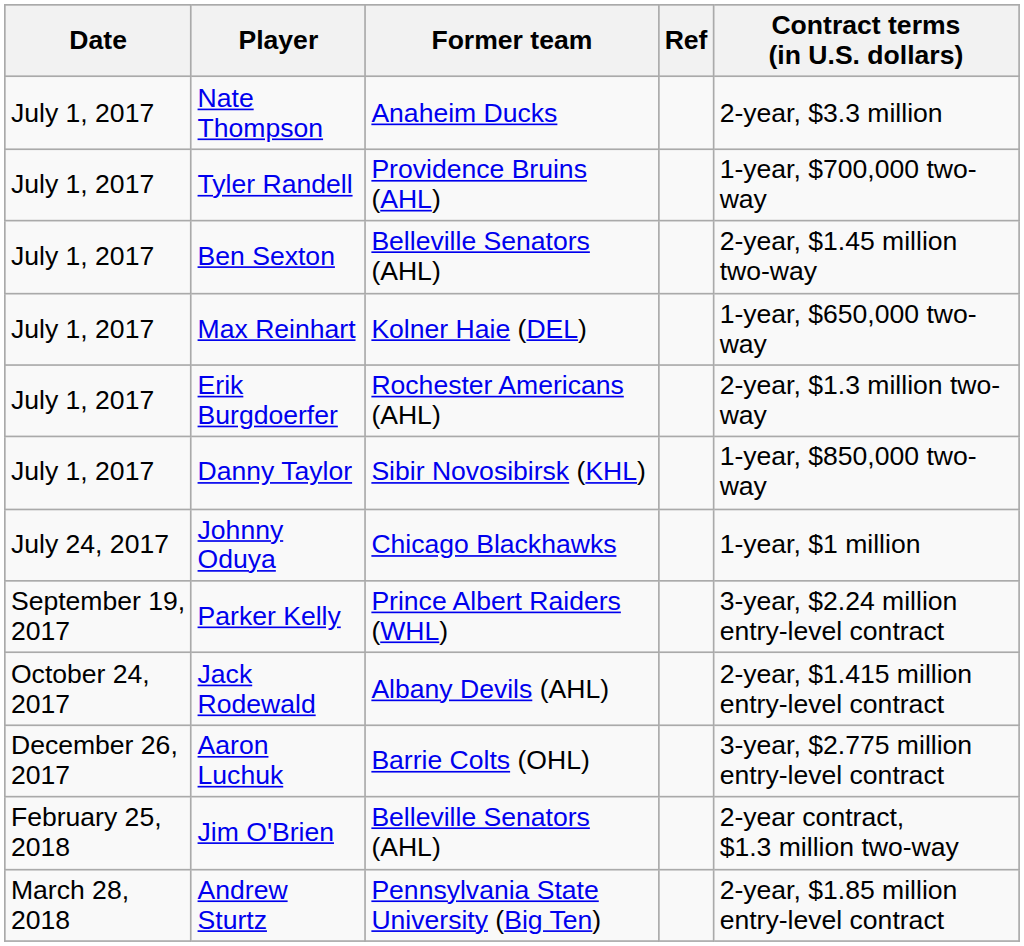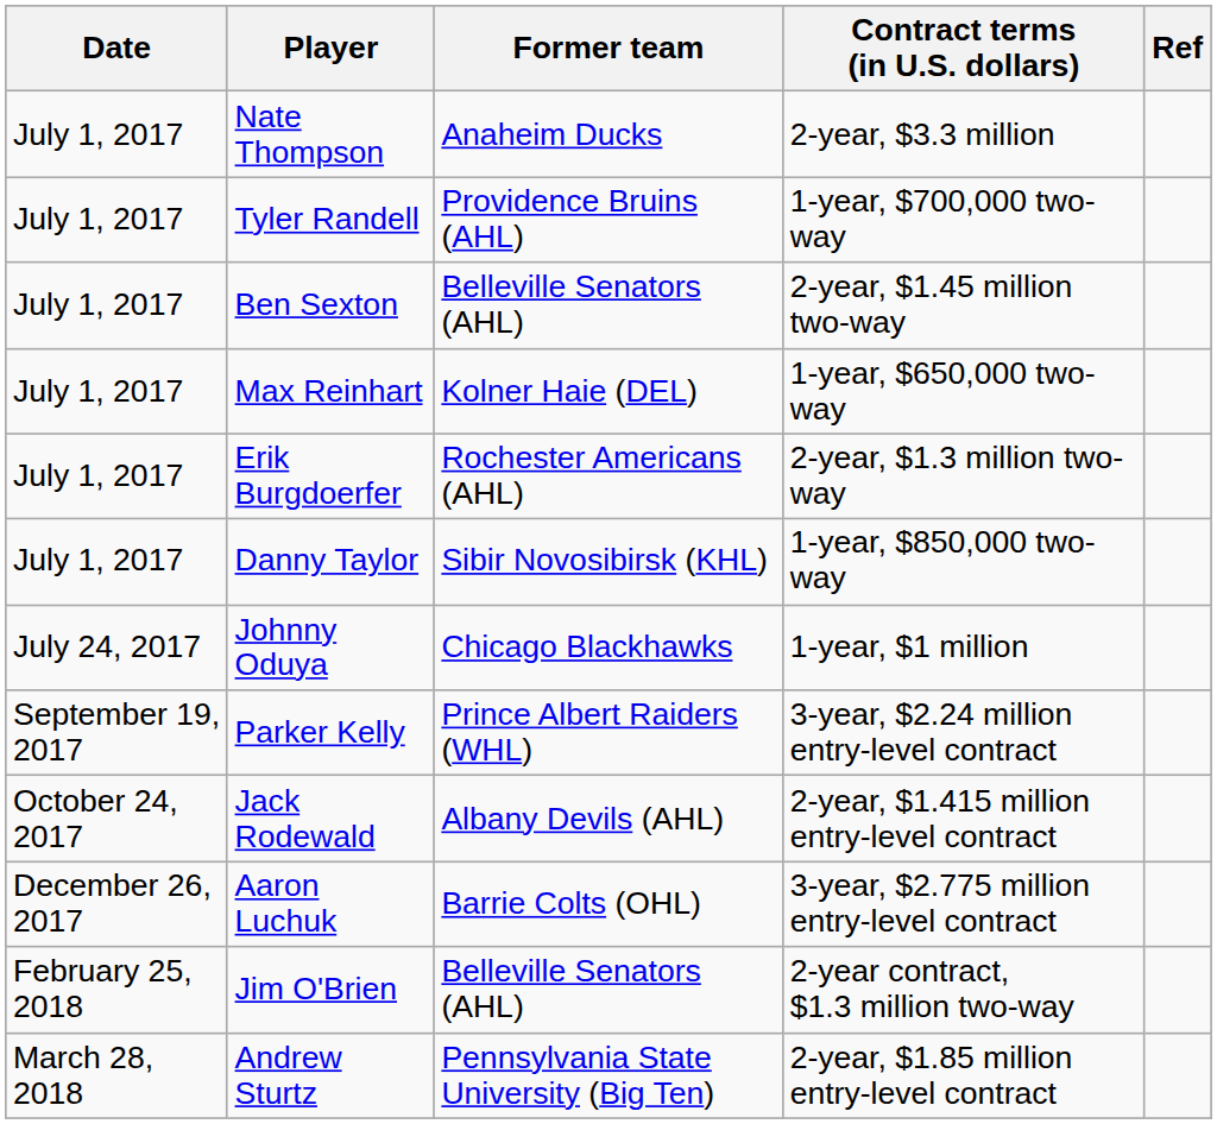columns swapped: Contract terms (in U.S. dollars) <-> Ref
